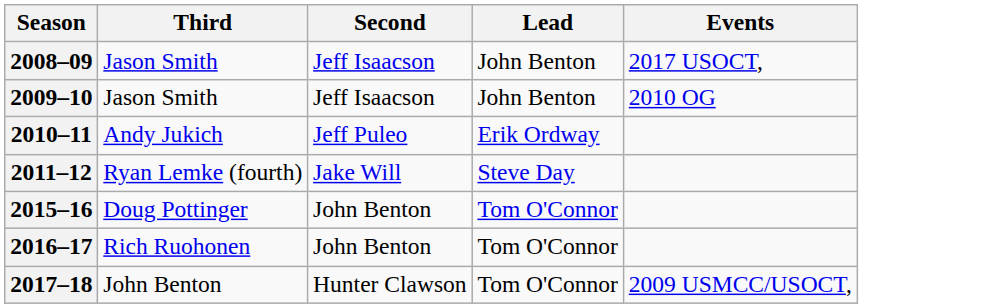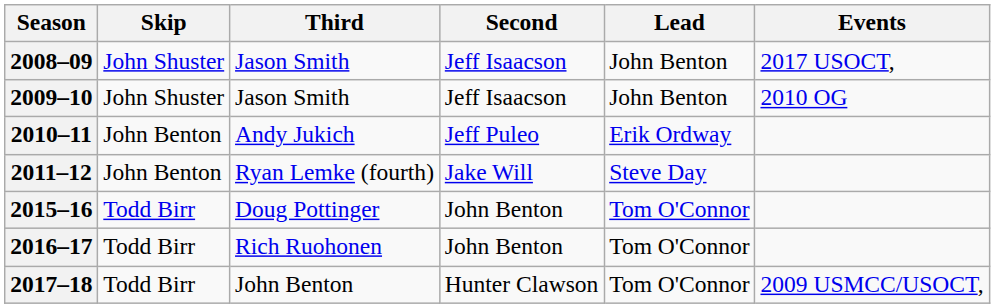+ column: Skip | John Shuster | John Shuster | John Benton | John Benton | Todd Birr | Todd Birr | Todd Birr
